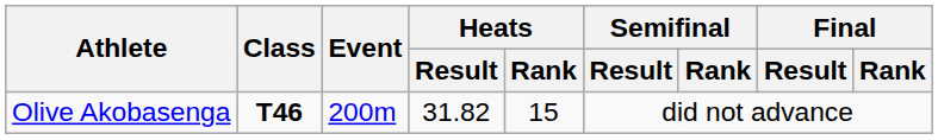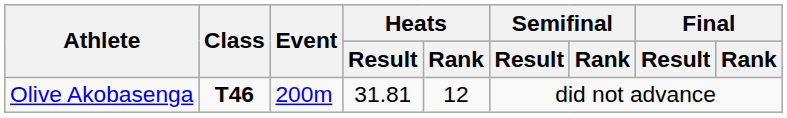Olive Akobasenga | Heats / Result: 31.82 -> 31.81
Olive Akobasenga | Heats / Rank: 15 -> 12
